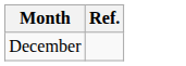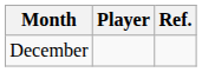+ column: Player
